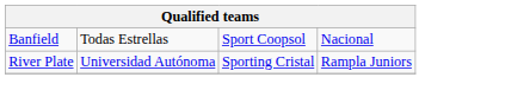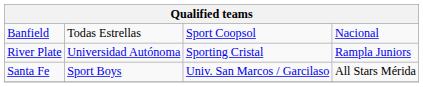+ row: Santa Fe | Sport Boys | Univ. San Marcos / Garcilaso | All Stars Mérida
